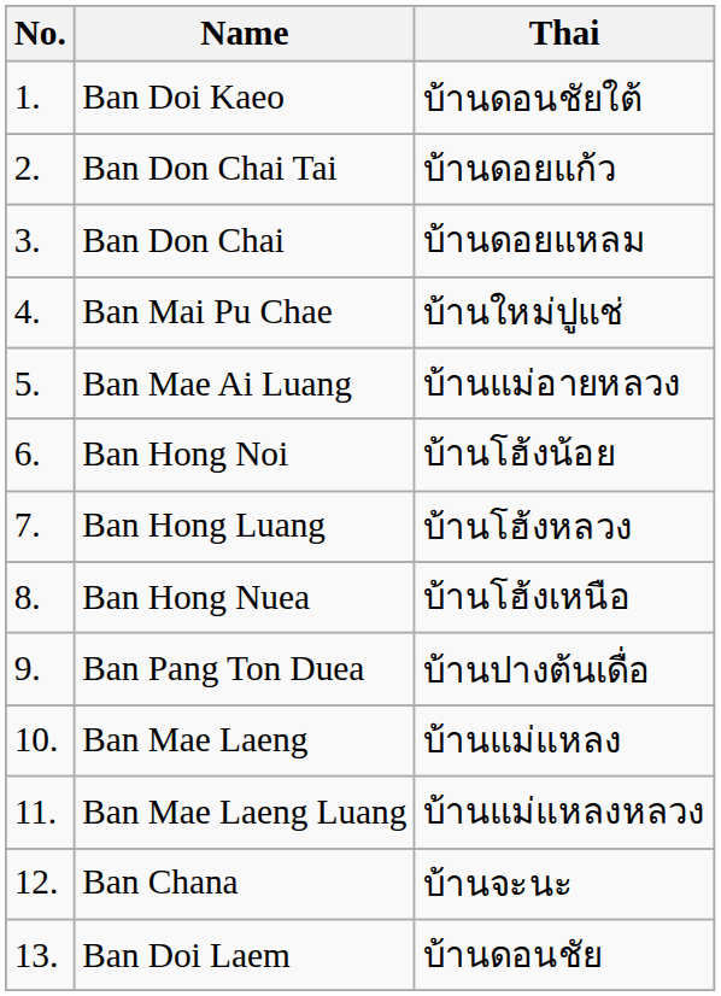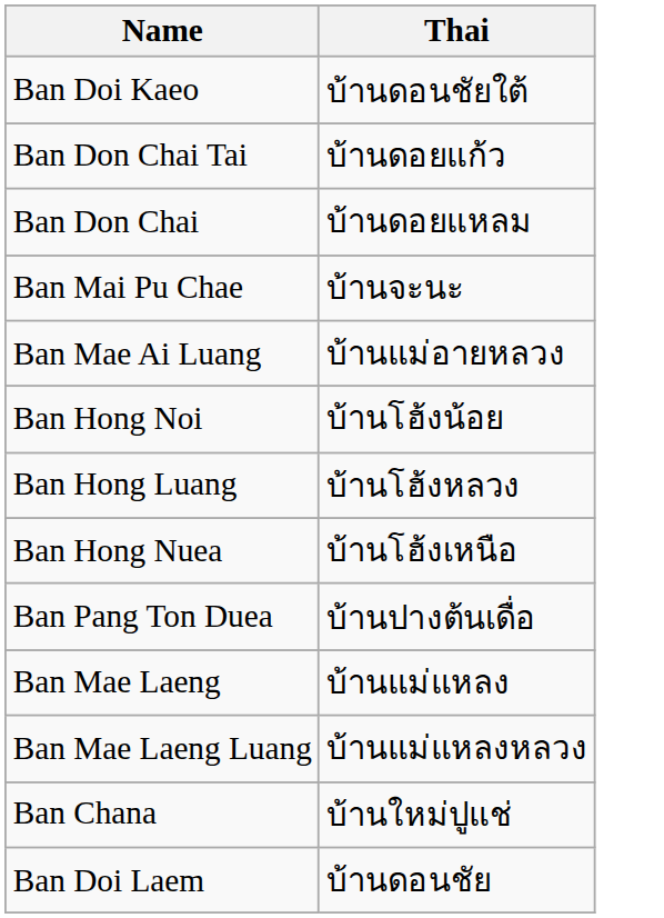- column: No. | 1. | 2. | 3. | 4. | 5. | 6. | 7. | 8. | 9. | 10. | 11. | 12. | 13.
Ban Mai Pu Chae | Thai: บ้านใหม่ปูแช่ -> บ้านจะนะ
Ban Chana | Thai: บ้านจะนะ -> บ้านใหม่ปูแช่
